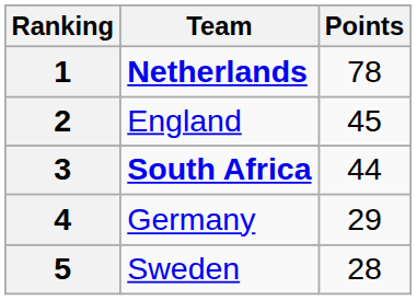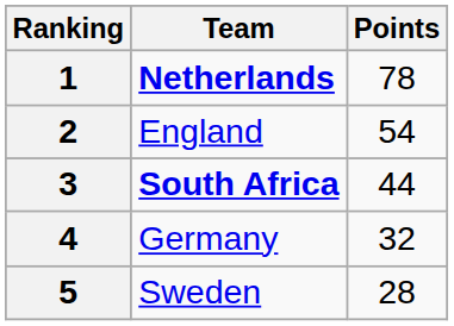2 | Points: 45 -> 54
4 | Points: 29 -> 32
